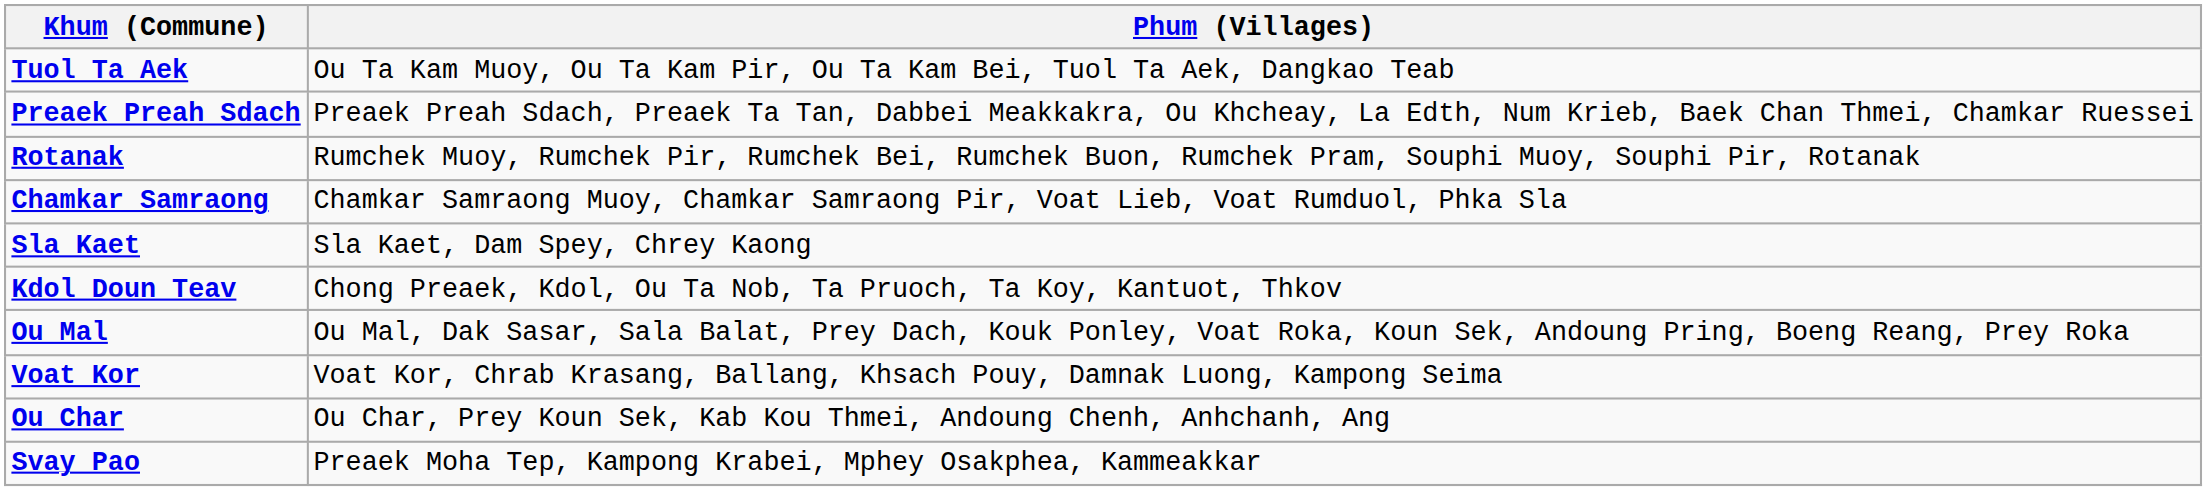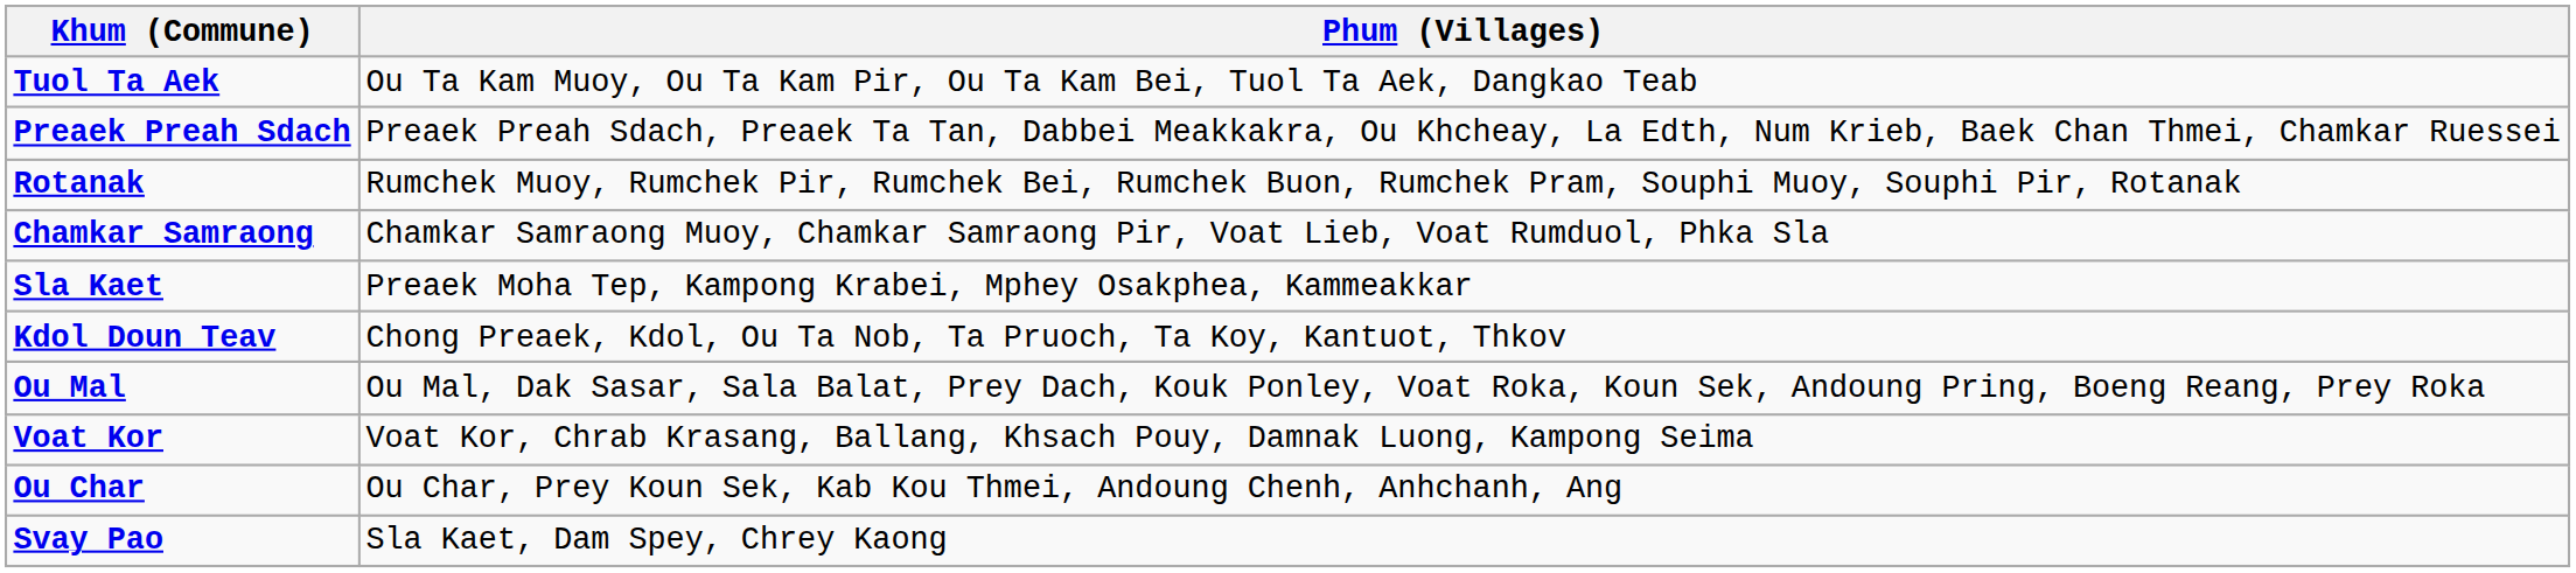Sla Kaet | Phum (Villages): Sla Kaet, Dam Spey, Chrey Kaong -> Preaek Moha Tep, Kampong Krabei, Mphey Osakphea, Kammeakkar
Svay Pao | Phum (Villages): Preaek Moha Tep, Kampong Krabei, Mphey Osakphea, Kammeakkar -> Sla Kaet, Dam Spey, Chrey Kaong
